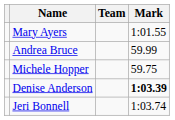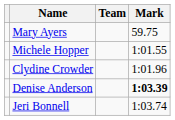Mary Ayers | Mark: 1:01.55 -> 59.75
- row: Andrea Bruce | 59.99
Michele Hopper | Mark: 59.75 -> 1:01.55
+ row: Clydine Crowder | 1:01.96
